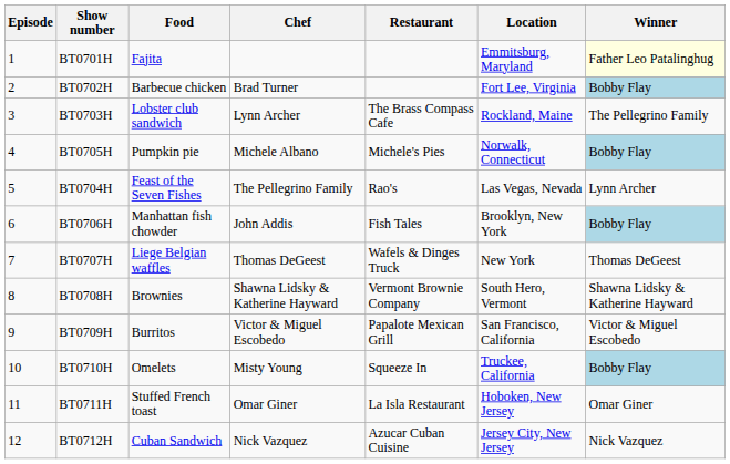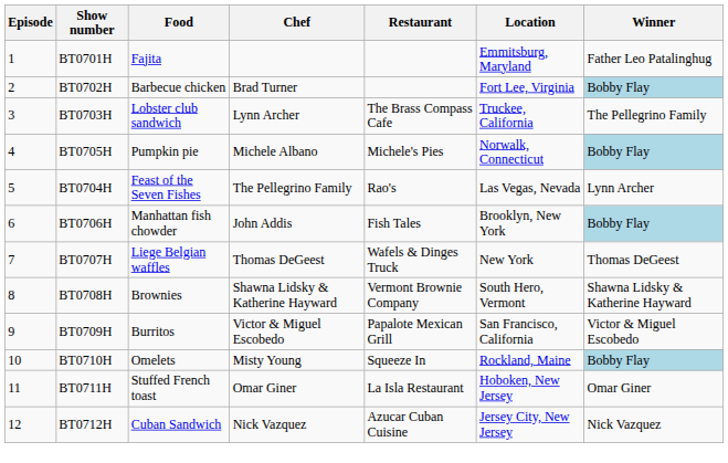BT0701H | Winner: lightyellow background -> no background
BT0703H | Location: Rockland, Maine -> Truckee, California
BT0710H | Location: Truckee, California -> Rockland, Maine
